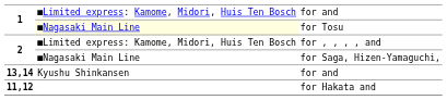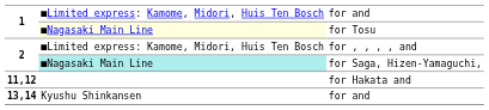for Saga, Hizen-Yamaguchi, | column 2: no background -> paleturquoise background
rows swapped: for Hakata and <-> 13,14 / for and
